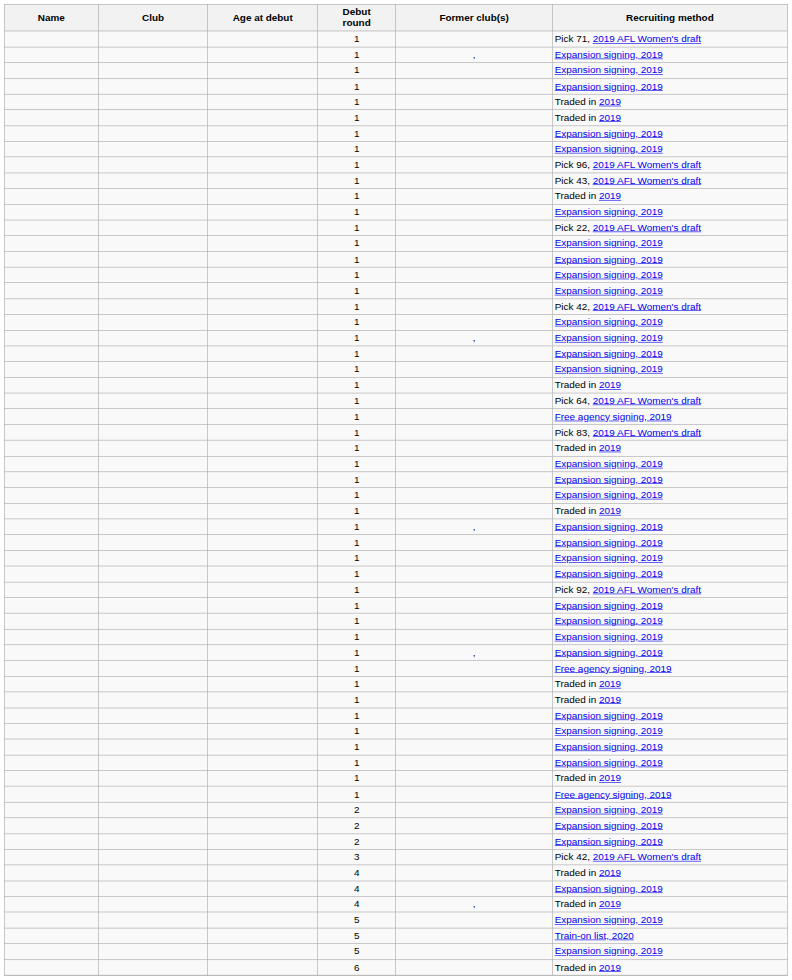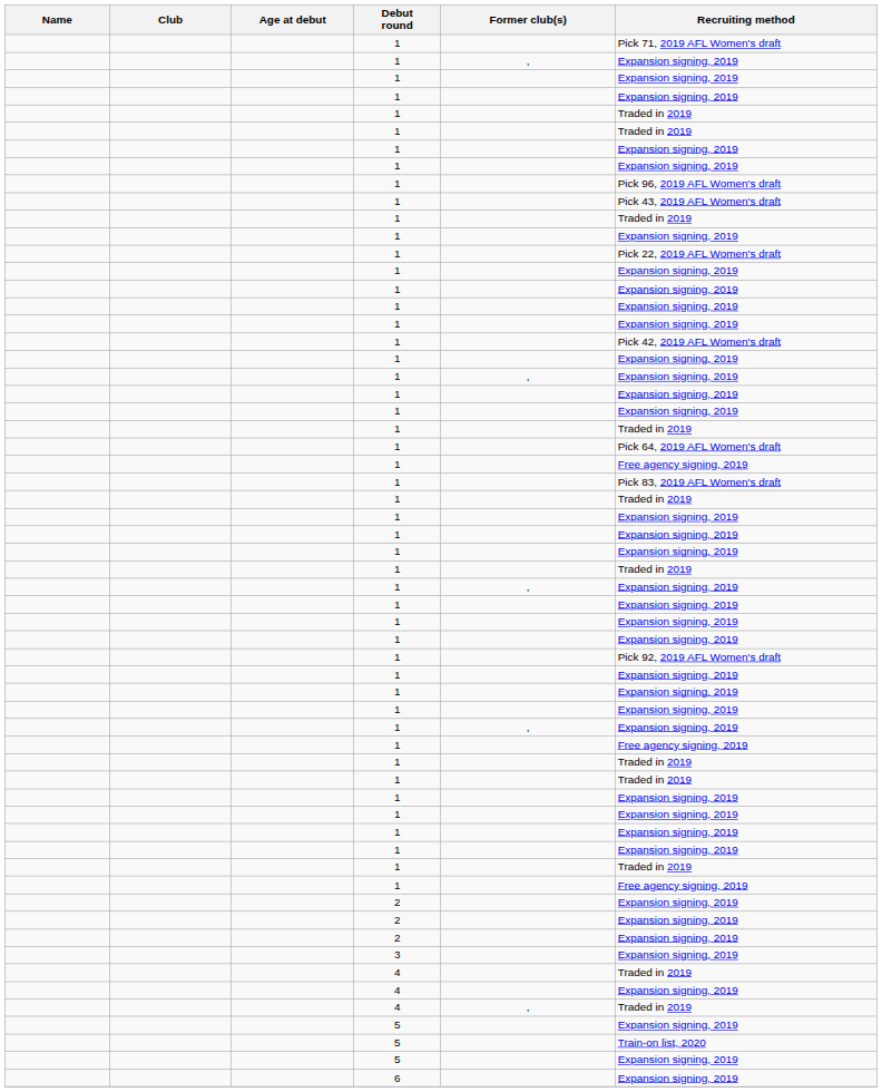3 | Recruiting method: Pick 42, 2019 AFL Women's draft -> Expansion signing, 2019
6 | Recruiting method: Traded in 2019 -> Expansion signing, 2019
